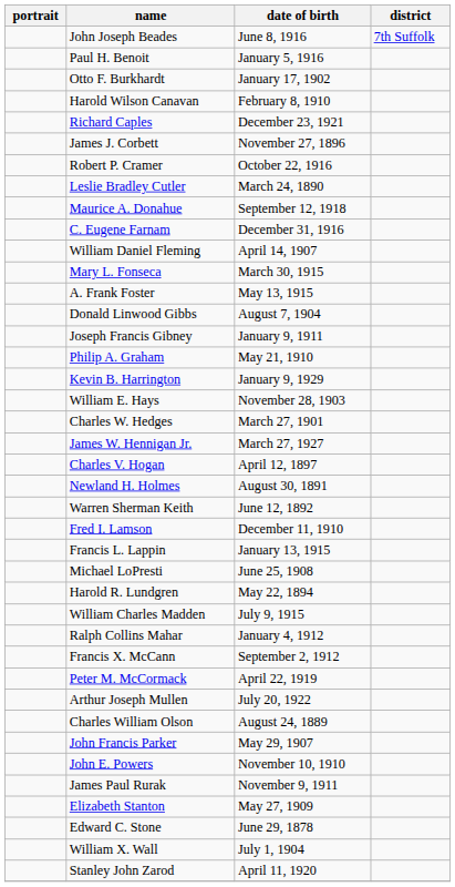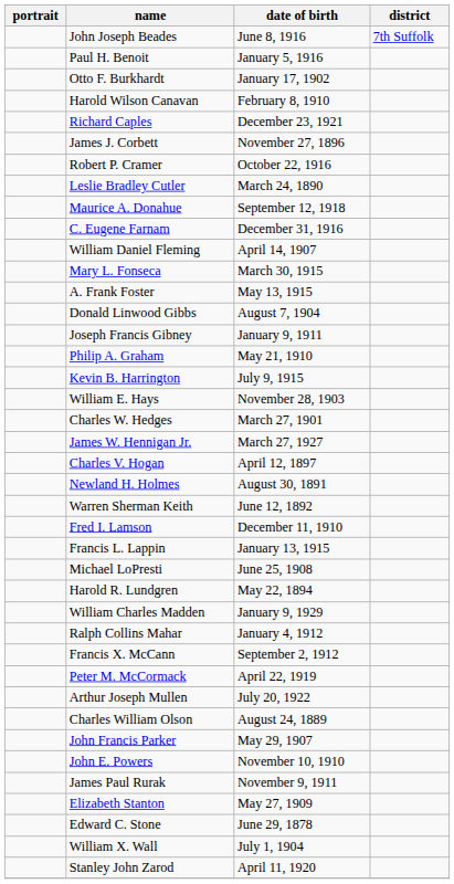Kevin B. Harrington | date of birth: January 9, 1929 -> July 9, 1915
William Charles Madden | date of birth: July 9, 1915 -> January 9, 1929
